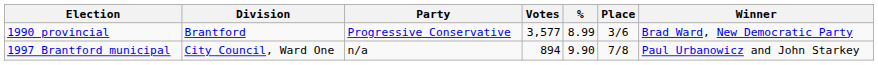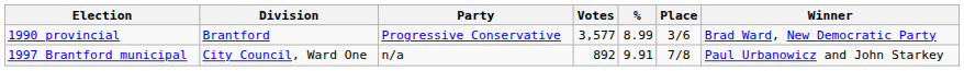1997 Brantford municipal | Votes: 894 -> 892
1997 Brantford municipal | %: 9.90 -> 9.91
